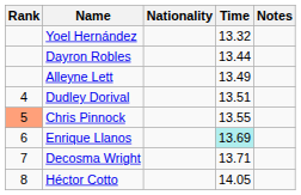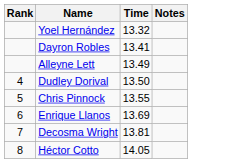- column: Nationality
Dayron Robles | Time: 13.44 -> 13.41
Dudley Dorival | Time: 13.51 -> 13.50
Chris Pinnock | Rank: lightsalmon background -> no background
Enrique Llanos | Time: paleturquoise background -> no background
Decosma Wright | Time: 13.71 -> 13.81
